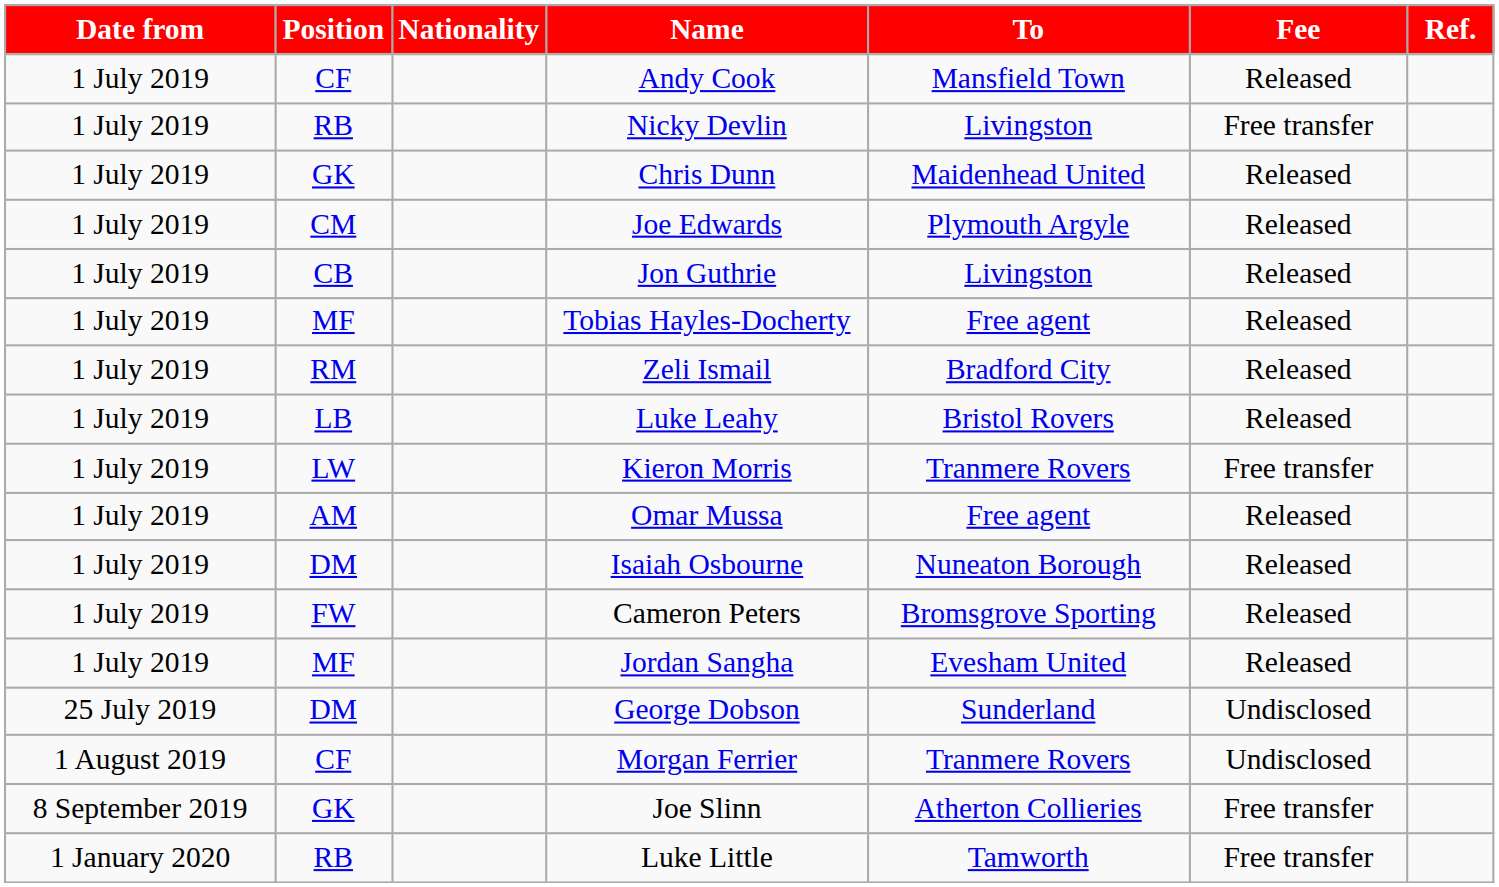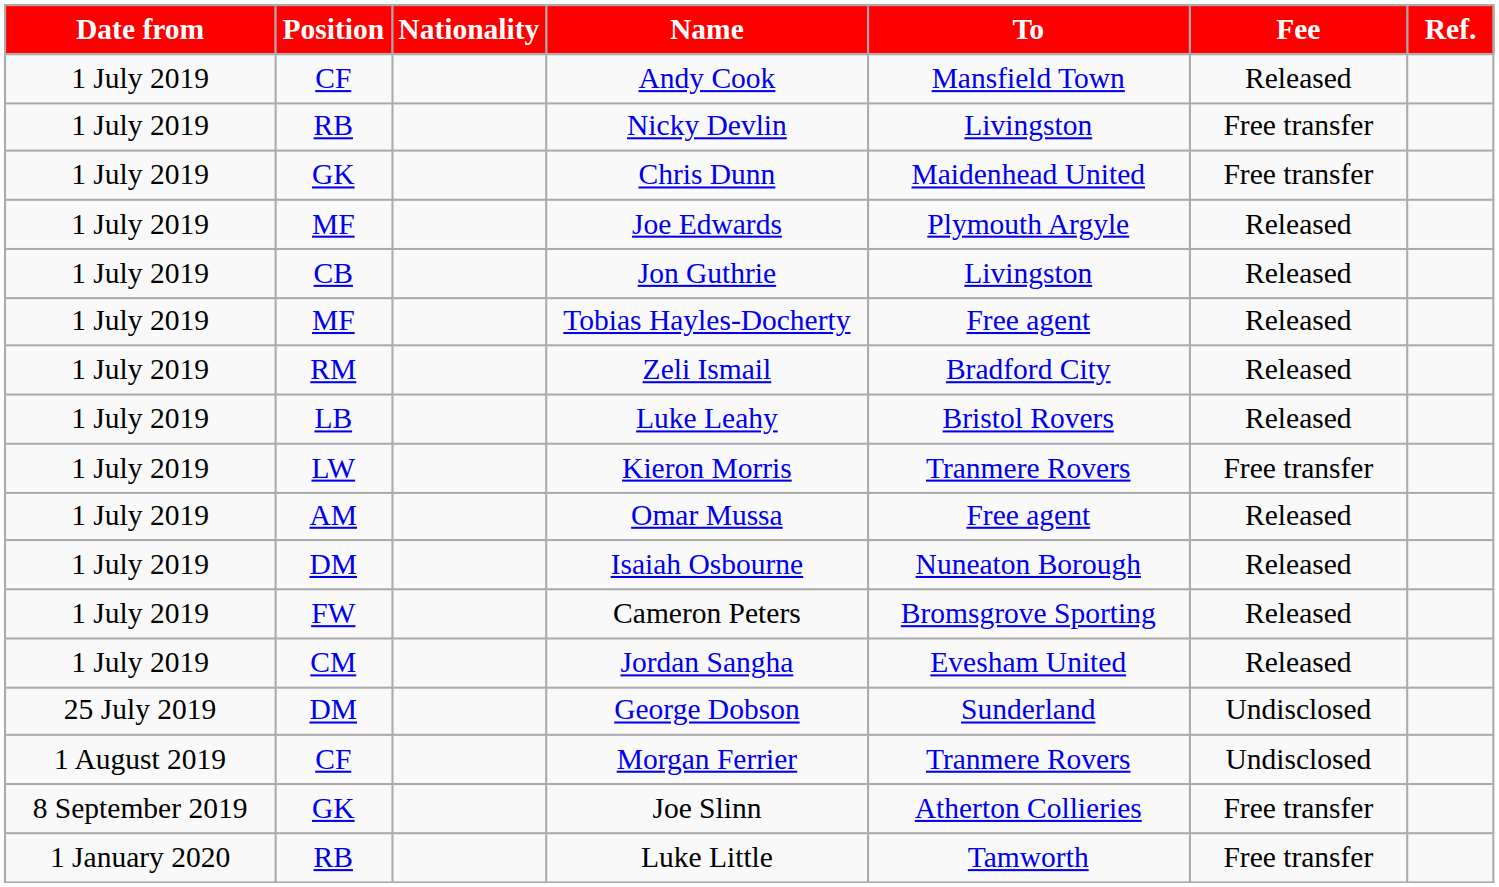Chris Dunn | Fee: Released -> Free transfer
Joe Edwards | Position: CM -> MF
Jordan Sangha | Position: MF -> CM
